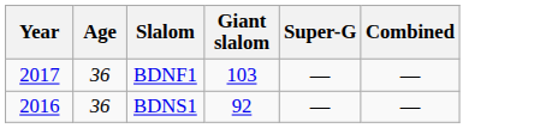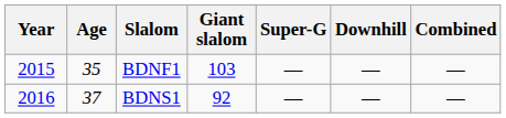+ column: Downhill | — | —
BDNF1 | Year: 2017 -> 2015
BDNF1 | Age: 36 -> 35
BDNS1 | Age: 36 -> 37
